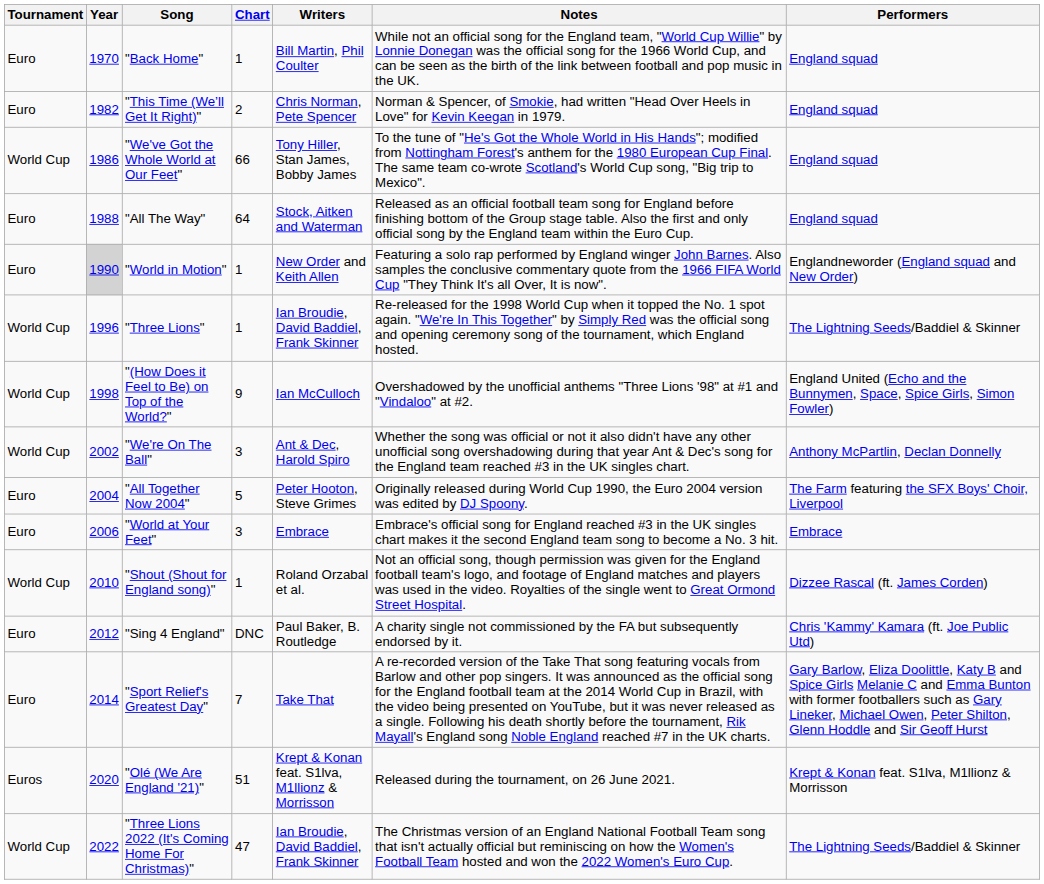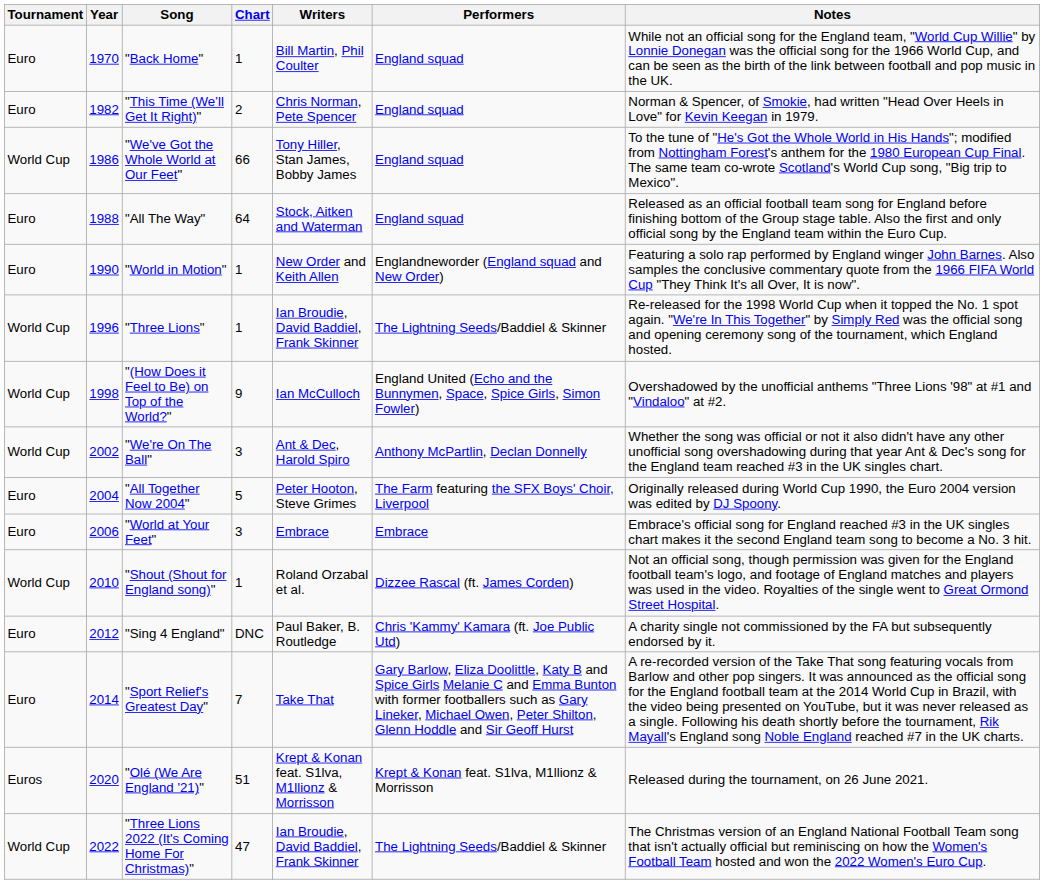columns swapped: Performers <-> Notes
"World in Motion" | Year: lightgrey background -> no background
